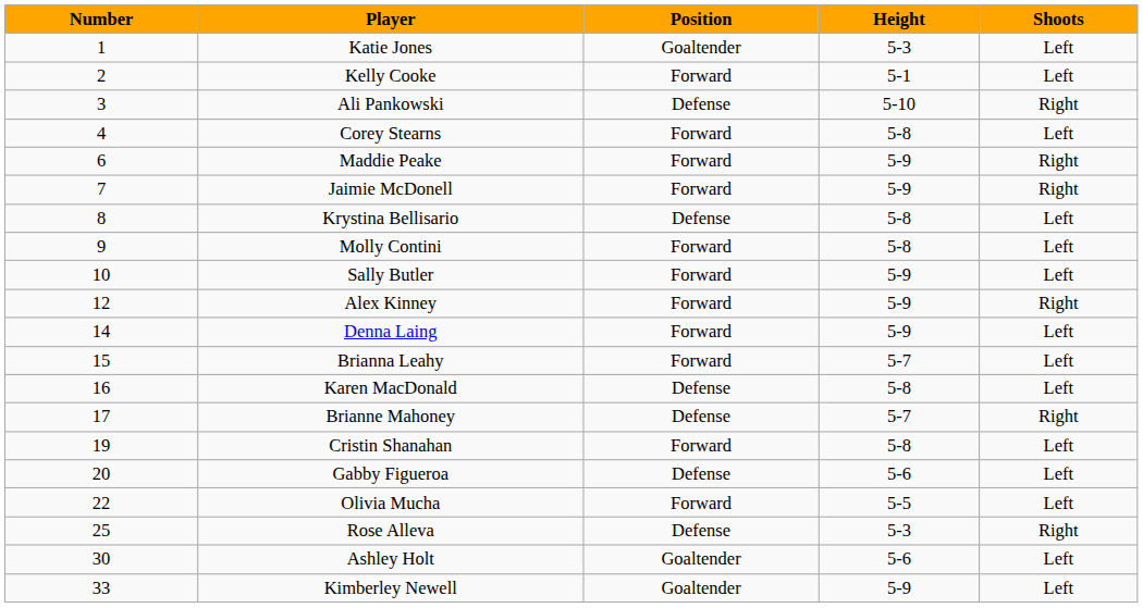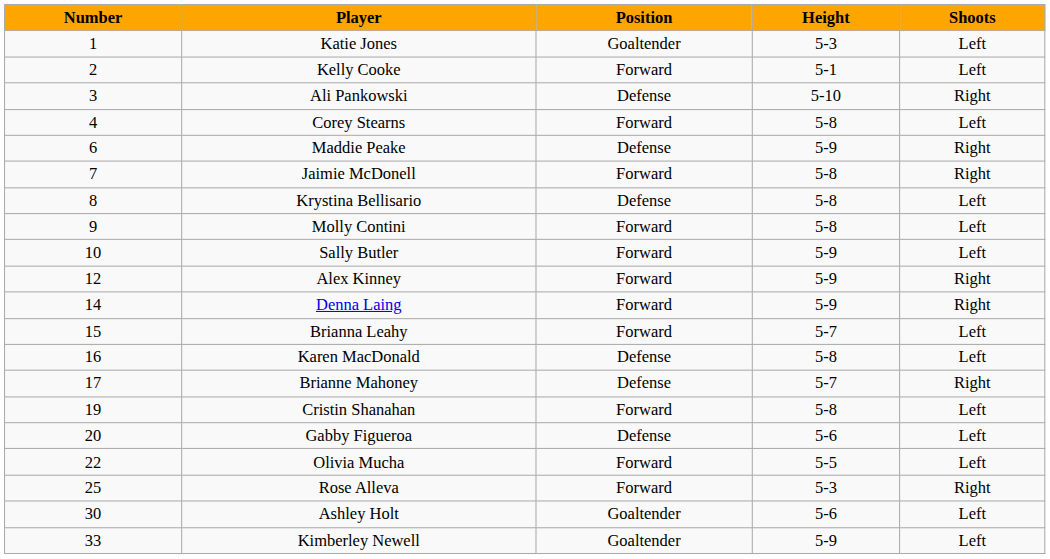Maddie Peake | Position: Forward -> Defense
Jaimie McDonell | Height: 5-9 -> 5-8
Denna Laing | Shoots: Left -> Right
Rose Alleva | Position: Defense -> Forward
